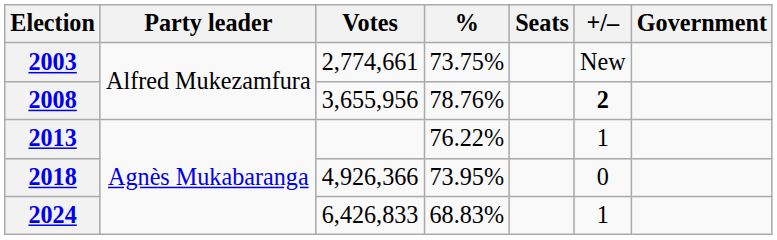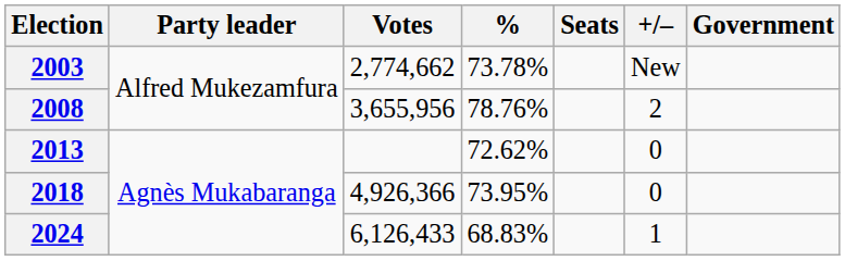2003 | Votes: 2,774,661 -> 2,774,662
2003 | %: 73.75% -> 73.78%
2008 | +/–: bold -> normal
2013 | %: 76.22% -> 72.62%
2013 | +/–: 1 -> 0
2024 | Votes: 6,426,833 -> 6,126,433
